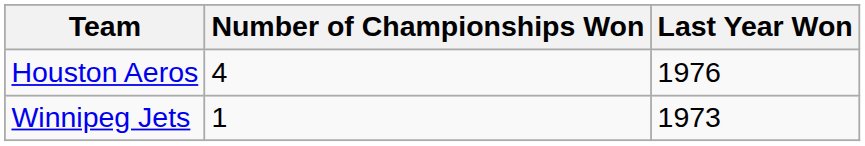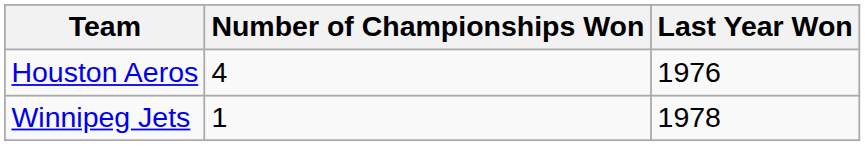Winnipeg Jets | Last Year Won: 1973 -> 1978
